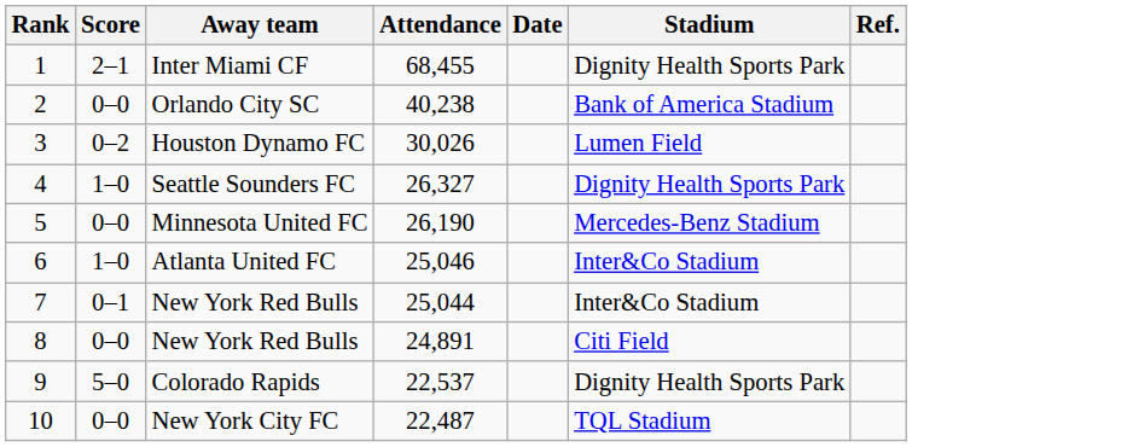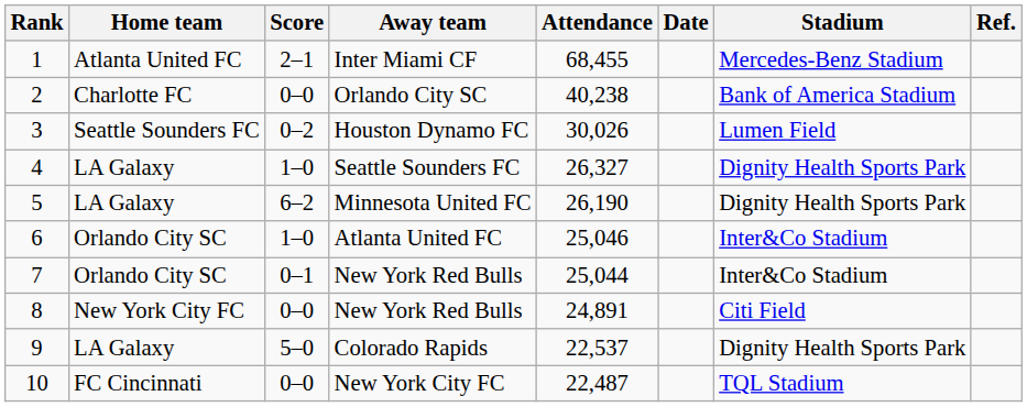+ column: Home team | Atlanta United FC | Charlotte FC | Seattle Sounders FC | LA Galaxy | LA Galaxy | Orlando City SC | Orlando City SC | New York City FC | LA Galaxy | FC Cincinnati
Inter Miami CF | Stadium: Dignity Health Sports Park -> Mercedes-Benz Stadium
Minnesota United FC | Score: 0–0 -> 6–2
Minnesota United FC | Stadium: Mercedes-Benz Stadium -> Dignity Health Sports Park
